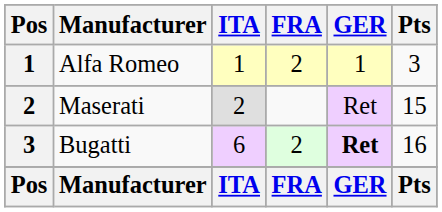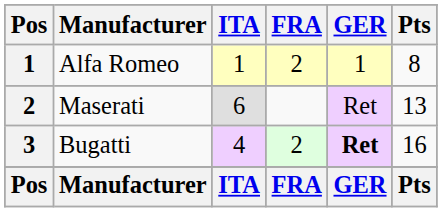Alfa Romeo | Pts: 3 -> 8
Maserati | ITA: 2 -> 6
Maserati | Pts: 15 -> 13
Bugatti | ITA: 6 -> 4
